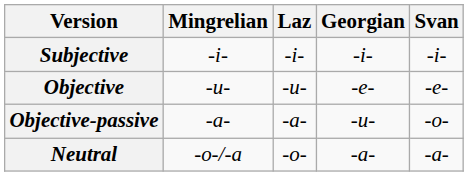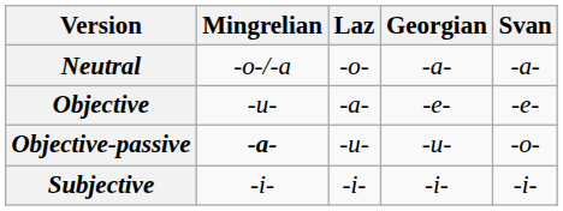rows swapped: Subjective <-> Neutral
Objective | Laz: -u- -> -a-
Objective-passive | Mingrelian: normal -> bold
Objective-passive | Laz: -a- -> -u-
